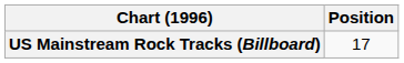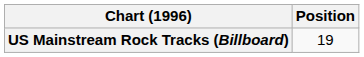US Mainstream Rock Tracks (Billboard) | Position: 17 -> 19
